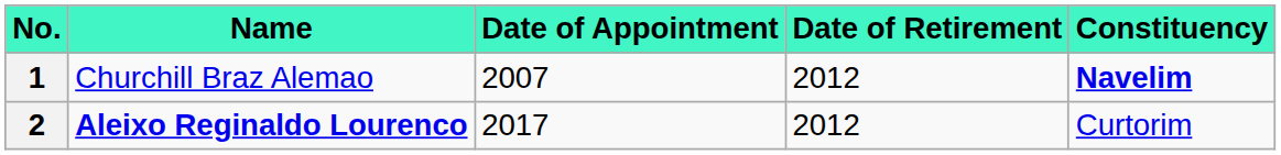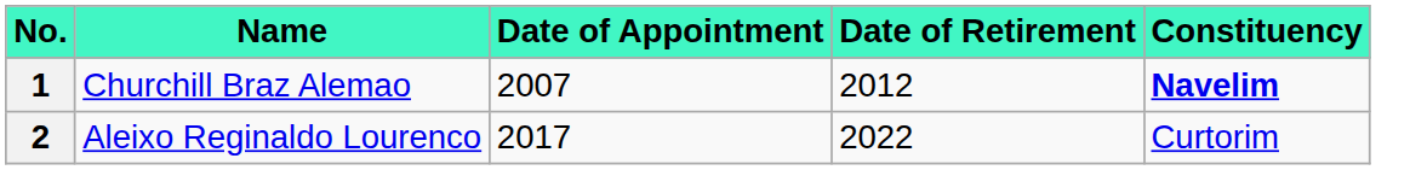2 | Name: bold -> normal
2 | Date of Retirement: 2012 -> 2022
